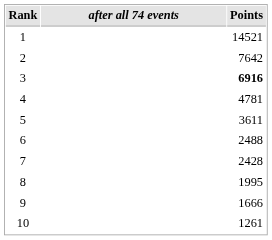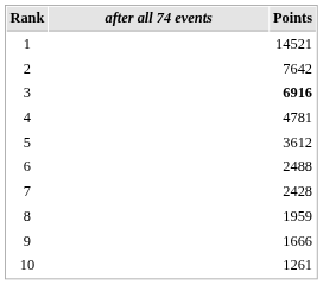5 | Points: 3611 -> 3612
8 | Points: 1995 -> 1959
